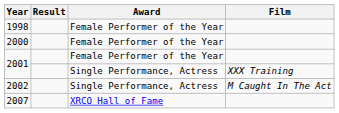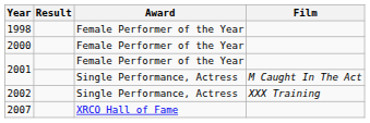2001 / Single Performance, Actress | Film: XXX Training -> M Caught In The Act
2002 | Film: M Caught In The Act -> XXX Training
